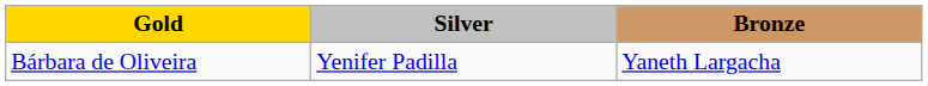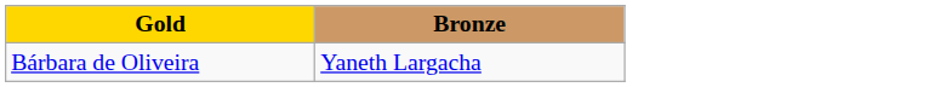- column: Silver | Yenifer Padilla
